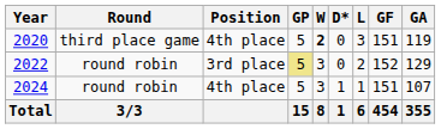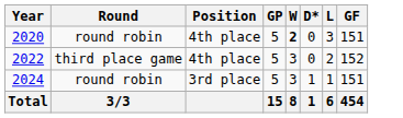- column: GA | 119 | 129 | 107 | 355
2020 | Round: third place game -> round robin
2022 | Round: round robin -> third place game
2022 | Position: 3rd place -> 4th place
2022 | GP: khaki background -> no background
2024 | Position: 4th place -> 3rd place
